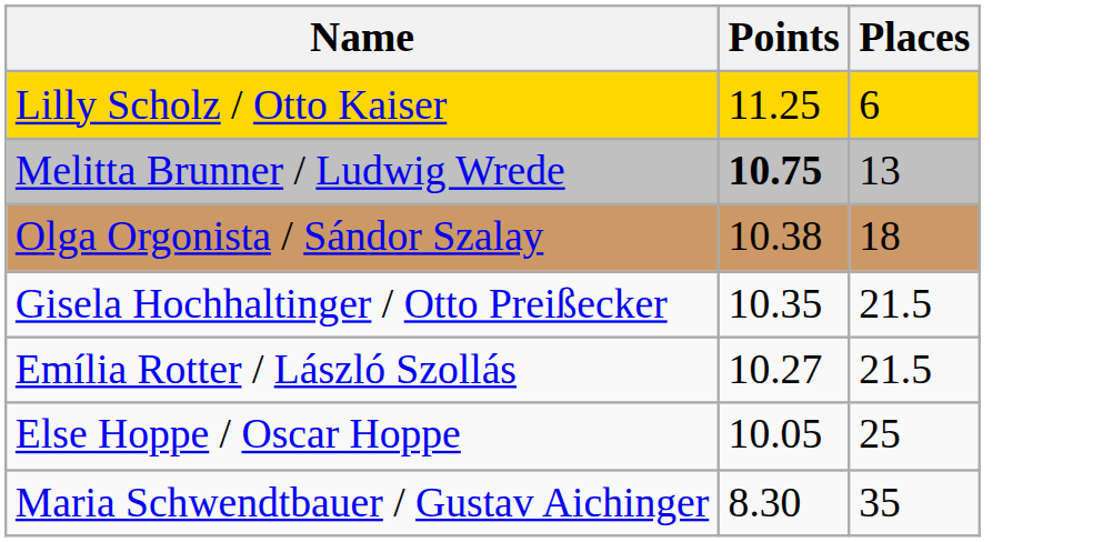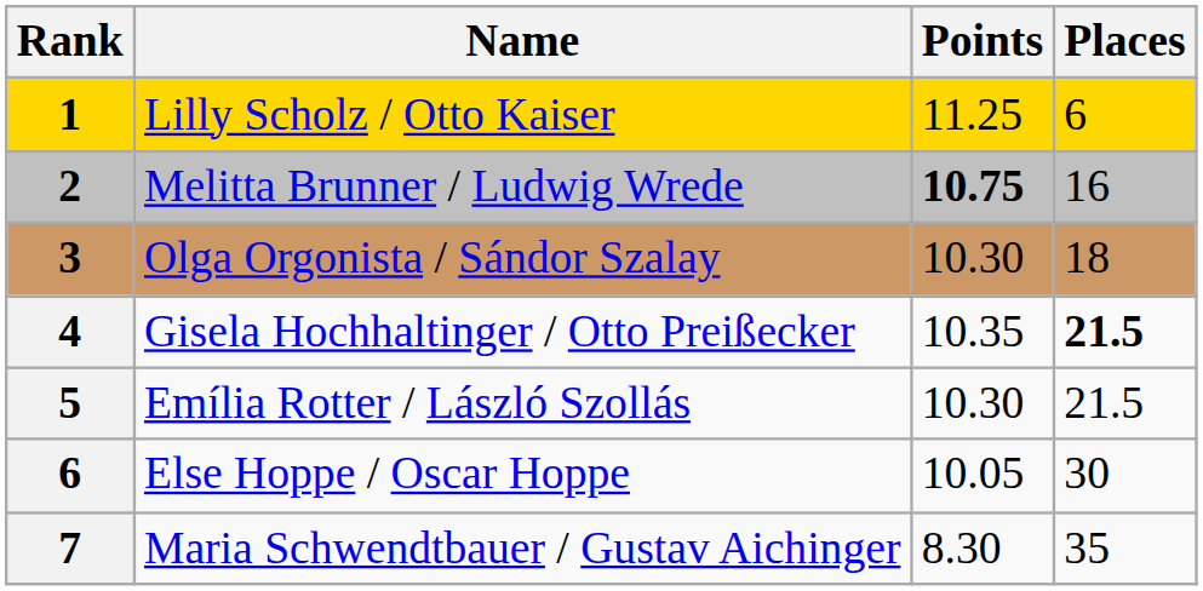+ column: Rank | 1 | 2 | 3 | 4 | 5 | 6 | 7
Melitta Brunner / Ludwig Wrede | Places: 13 -> 16
Olga Orgonista / Sándor Szalay | Points: 10.38 -> 10.30
Gisela Hochhaltinger / Otto Preißecker | Places: normal -> bold
Emília Rotter / László Szollás | Points: 10.27 -> 10.30
Else Hoppe / Oscar Hoppe | Places: 25 -> 30
